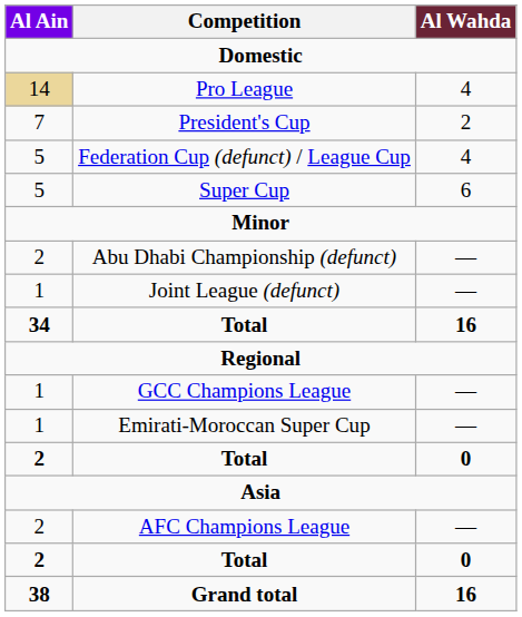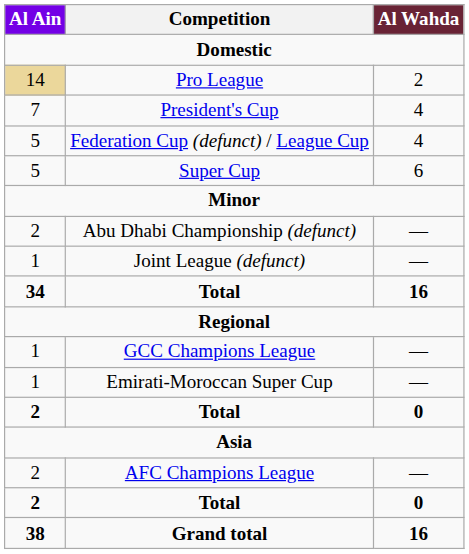Pro League | Al Wahda: 4 -> 2
President's Cup | Al Wahda: 2 -> 4
